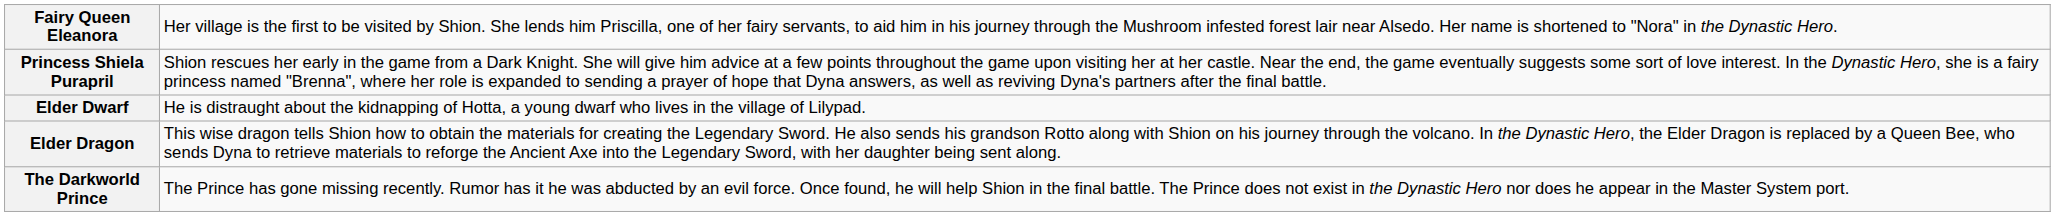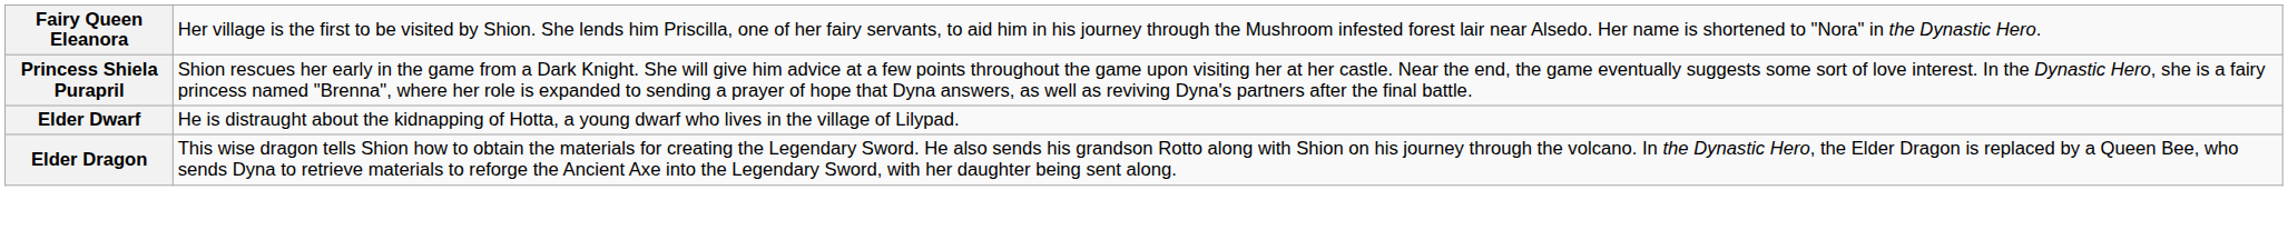- row: The Darkworld Prince | The Prince has gone missing recently. Rumor has it he was abducted by an evil force. Once found, he will help Shion in the final battle. The Prince does not exist in the Dynastic Hero nor does he appear in the Master System port.
